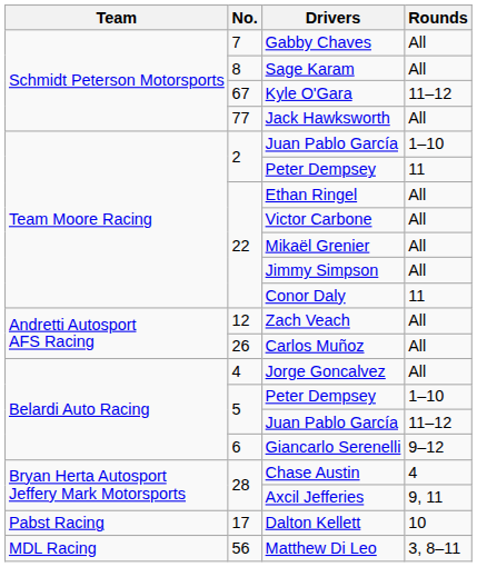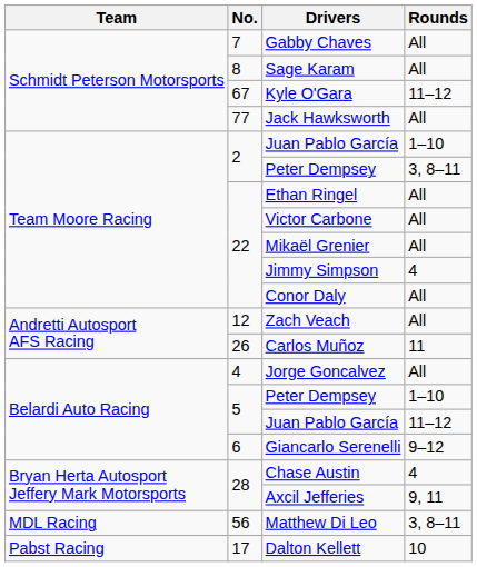2 / Peter Dempsey | Rounds: 11 -> 3, 8–11
Jimmy Simpson | Rounds: All -> 4
Conor Daly | Rounds: 11 -> All
Carlos Muñoz | Rounds: All -> 11
rows swapped: Matthew Di Leo <-> Dalton Kellett
